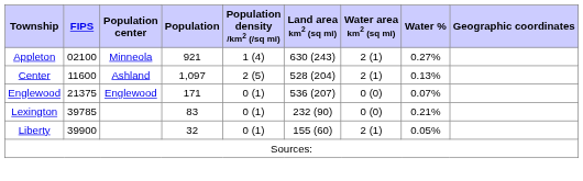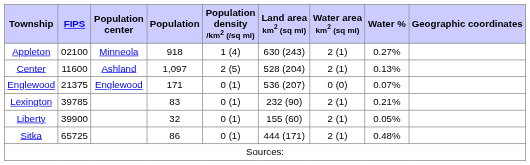Appleton | Population: 921 -> 918
Lexington | Water area km2 (sq mi): 0 (0) -> 2 (1)
+ row: Sitka | 65725 | 86 | 0 (1) | 444 (171) | 2 (1) | 0.48%
